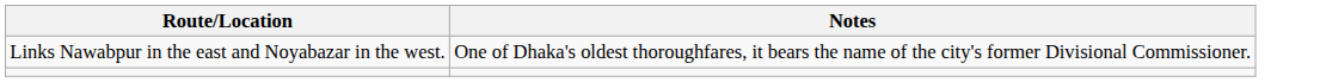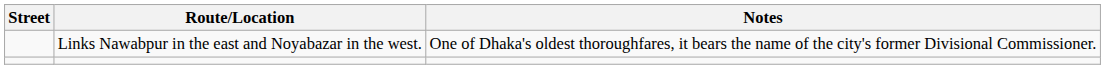+ column: Street
